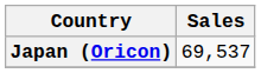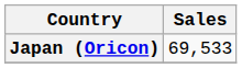Japan (Oricon) | Sales: 69,537 -> 69,533
